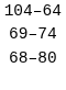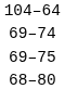+ row: 69–75
